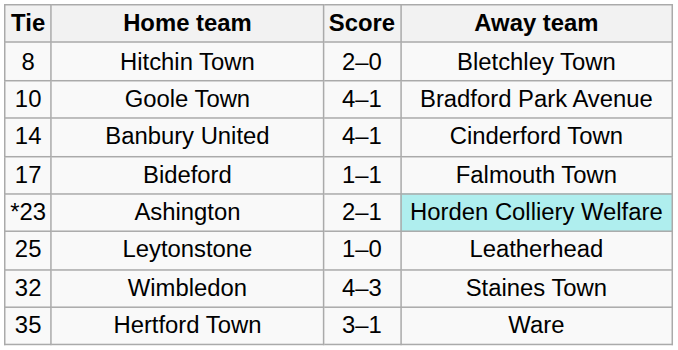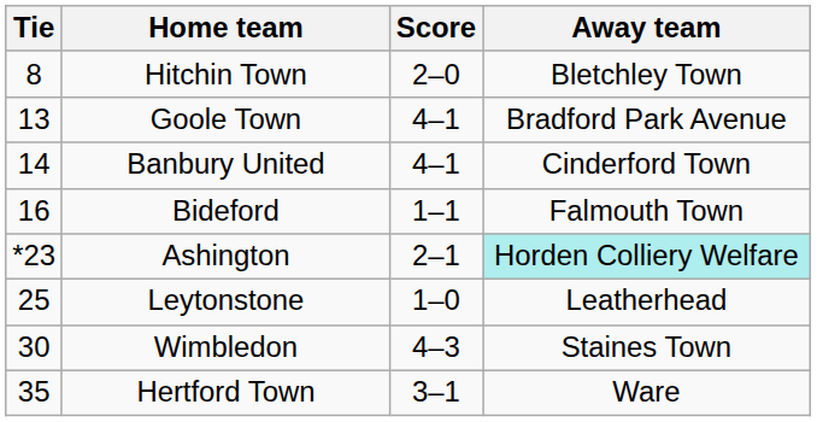Goole Town | Tie: 10 -> 13
Bideford | Tie: 17 -> 16
Wimbledon | Tie: 32 -> 30
